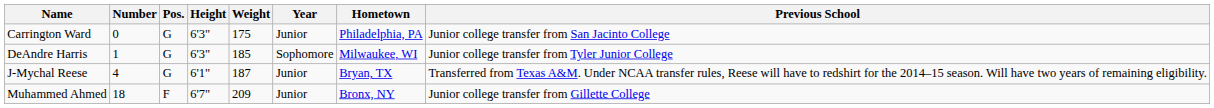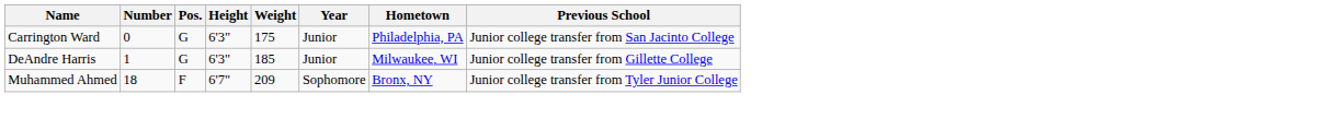DeAndre Harris | Year: Sophomore -> Junior
DeAndre Harris | Previous School: Junior college transfer from Tyler Junior College -> Junior college transfer from Gillette College
- row: J-Mychal Reese | 4 | G | 6'1" | 187 | Junior | Bryan, TX | Transferred from Texas A&M. Under NCAA transfer rules, Reese will have to redshirt for the 2014–15 season. Will have two years of remaining eligibility.
Muhammed Ahmed | Year: Junior -> Sophomore
Muhammed Ahmed | Previous School: Junior college transfer from Gillette College -> Junior college transfer from Tyler Junior College
